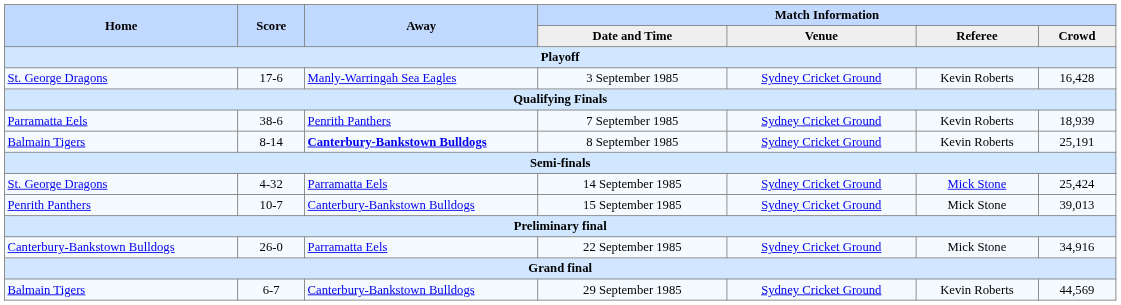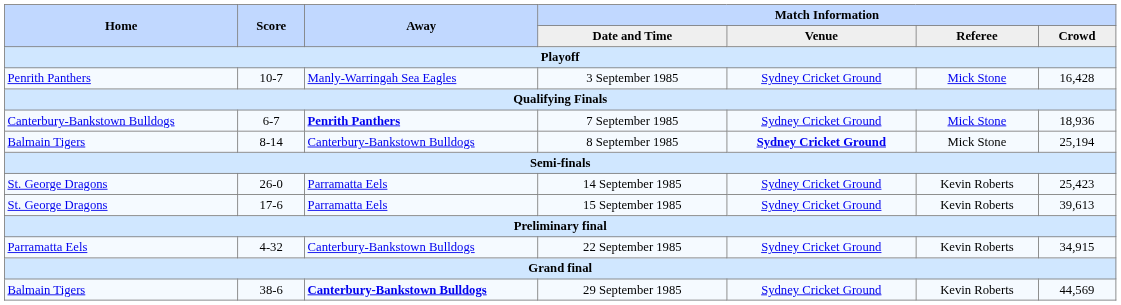3 September 1985 | Home: St. George Dragons -> Penrith Panthers
3 September 1985 | Score: 17-6 -> 10-7
3 September 1985 | Match Information / Referee: Kevin Roberts -> Mick Stone
7 September 1985 | Home: Parramatta Eels -> Canterbury-Bankstown Bulldogs
7 September 1985 | Score: 38-6 -> 6-7
7 September 1985 | Away: normal -> bold
7 September 1985 | Match Information / Referee: Kevin Roberts -> Mick Stone
7 September 1985 | Match Information / Crowd: 18,939 -> 18,936
8 September 1985 | Away: bold -> normal
8 September 1985 | Match Information / Venue: normal -> bold
8 September 1985 | Match Information / Referee: Kevin Roberts -> Mick Stone
8 September 1985 | Match Information / Crowd: 25,191 -> 25,194
14 September 1985 | Score: 4-32 -> 26-0
14 September 1985 | Match Information / Referee: Mick Stone -> Kevin Roberts
14 September 1985 | Match Information / Crowd: 25,424 -> 25,423
15 September 1985 | Home: Penrith Panthers -> St. George Dragons
15 September 1985 | Score: 10-7 -> 17-6
15 September 1985 | Away: Canterbury-Bankstown Bulldogs -> Parramatta Eels
15 September 1985 | Match Information / Referee: Mick Stone -> Kevin Roberts
15 September 1985 | Match Information / Crowd: 39,013 -> 39,613
22 September 1985 | Home: Canterbury-Bankstown Bulldogs -> Parramatta Eels
22 September 1985 | Score: 26-0 -> 4-32
22 September 1985 | Away: Parramatta Eels -> Canterbury-Bankstown Bulldogs
22 September 1985 | Match Information / Referee: Mick Stone -> Kevin Roberts
22 September 1985 | Match Information / Crowd: 34,916 -> 34,915
29 September 1985 | Score: 6-7 -> 38-6
29 September 1985 | Away: normal -> bold
